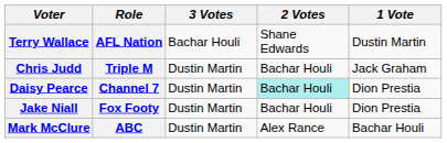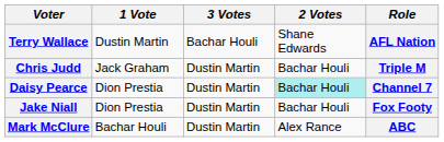columns swapped: Role <-> 1 Vote
